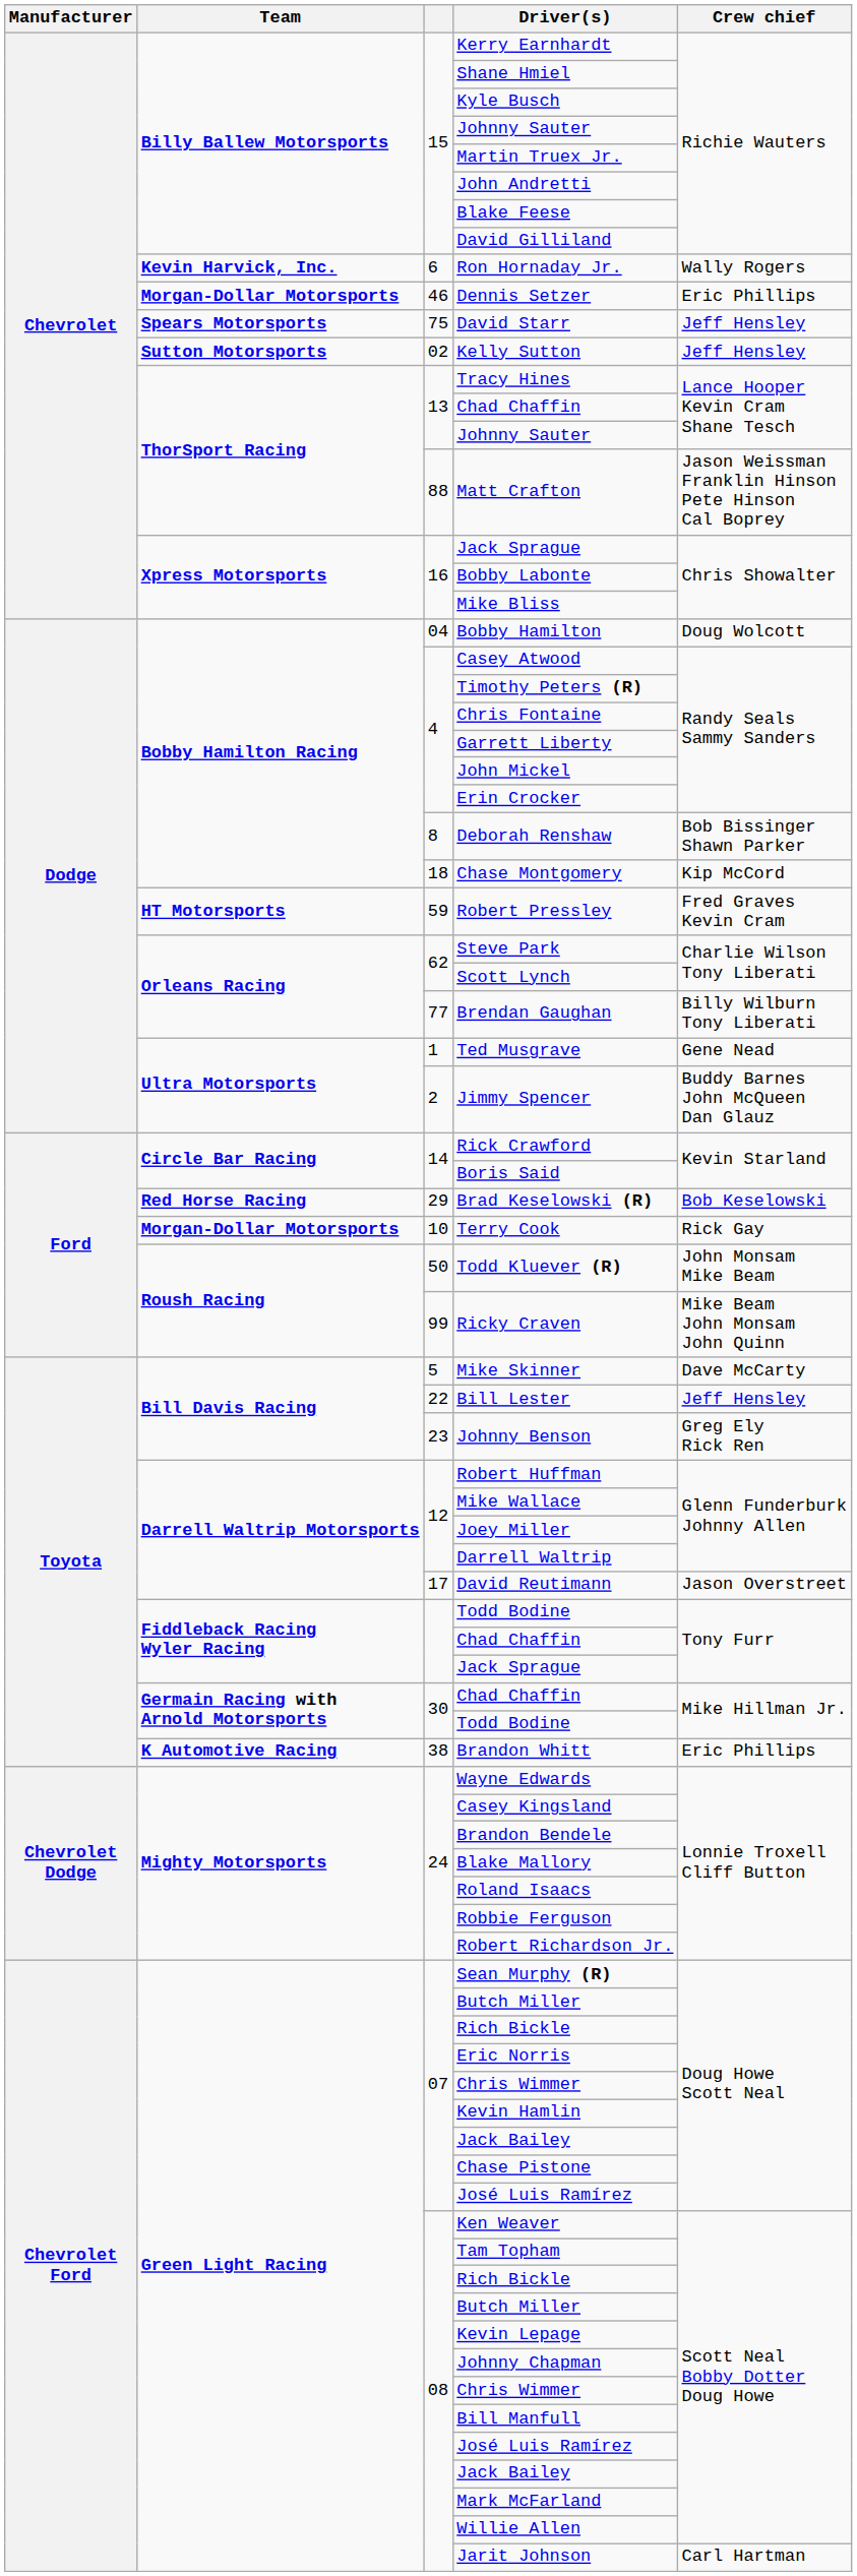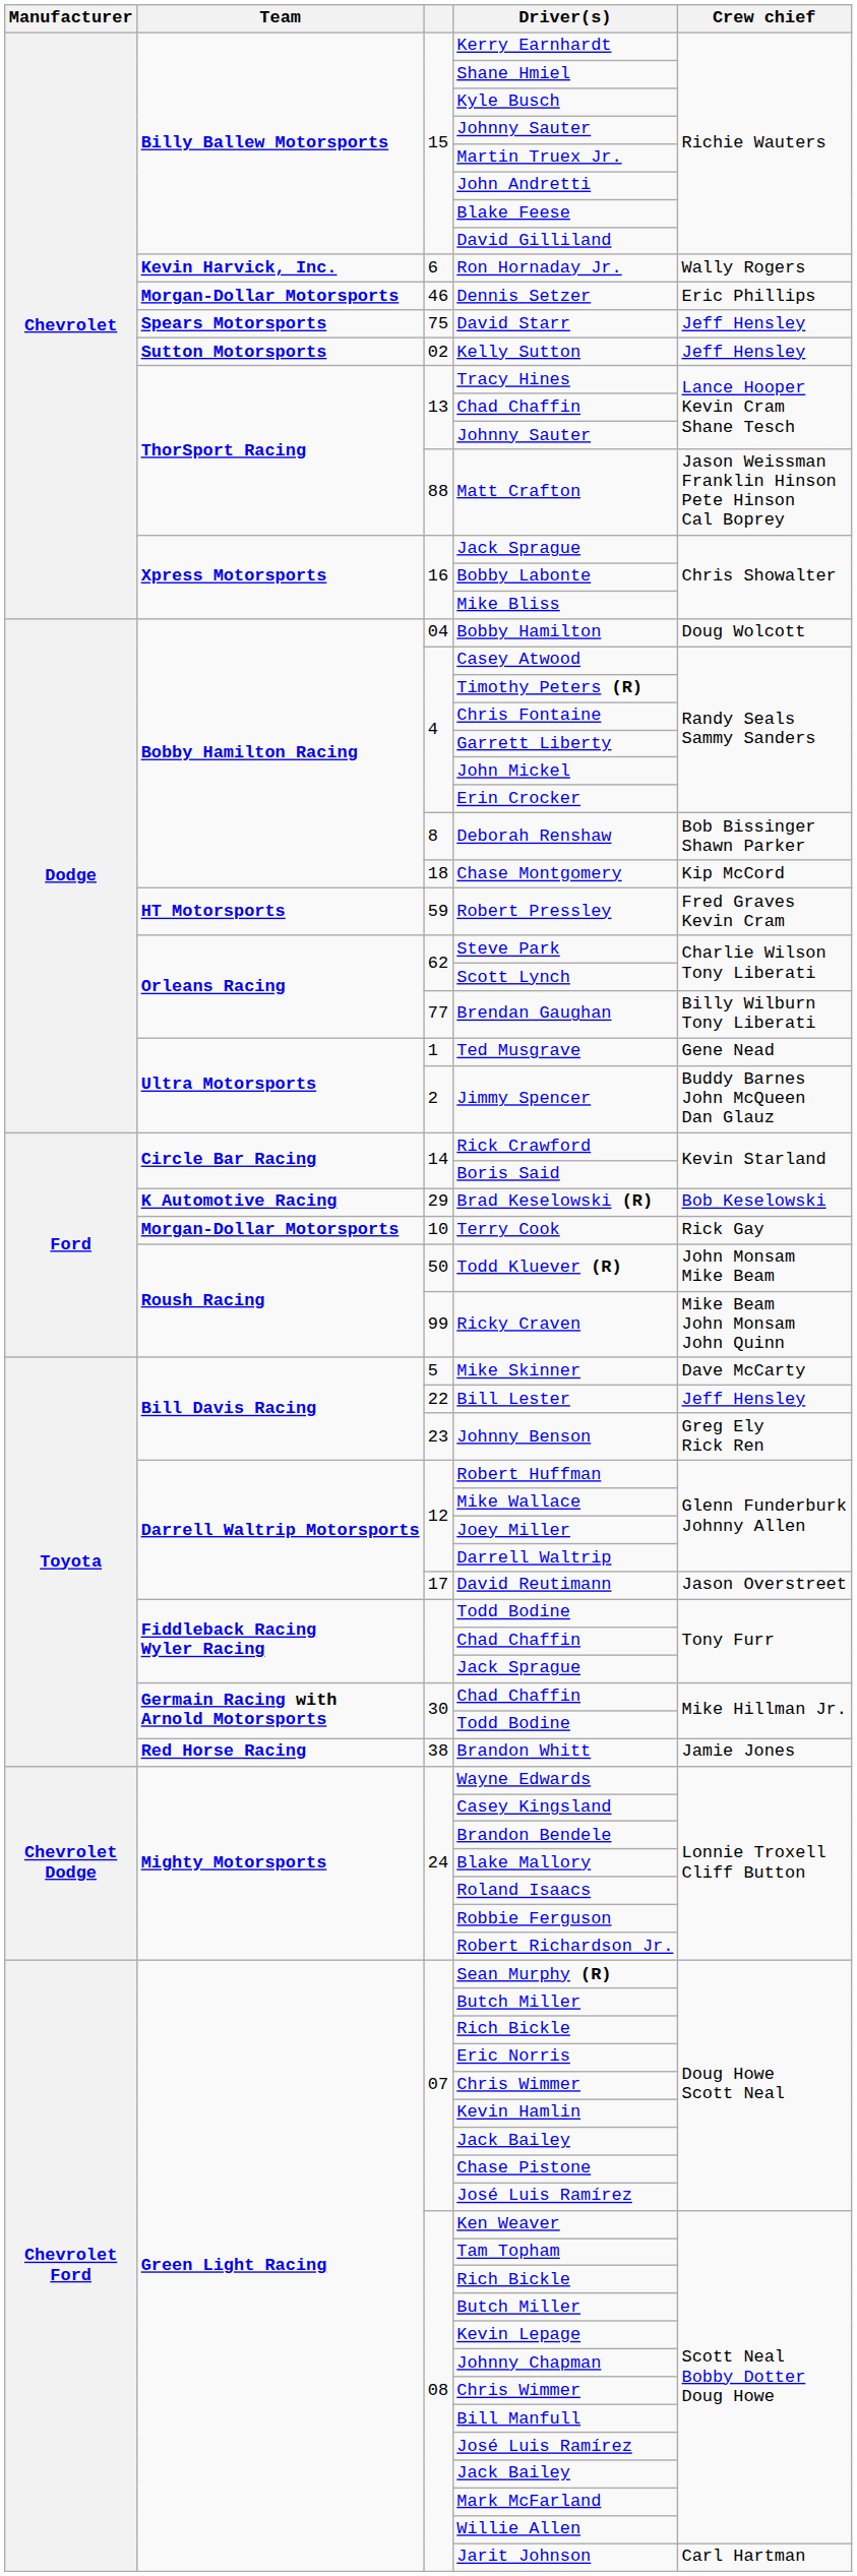Brad Keselowski (R) | Team: Red Horse Racing -> K Automotive Racing
Brandon Whitt | Team: K Automotive Racing -> Red Horse Racing
Brandon Whitt | Crew chief: Eric Phillips -> Jamie Jones
